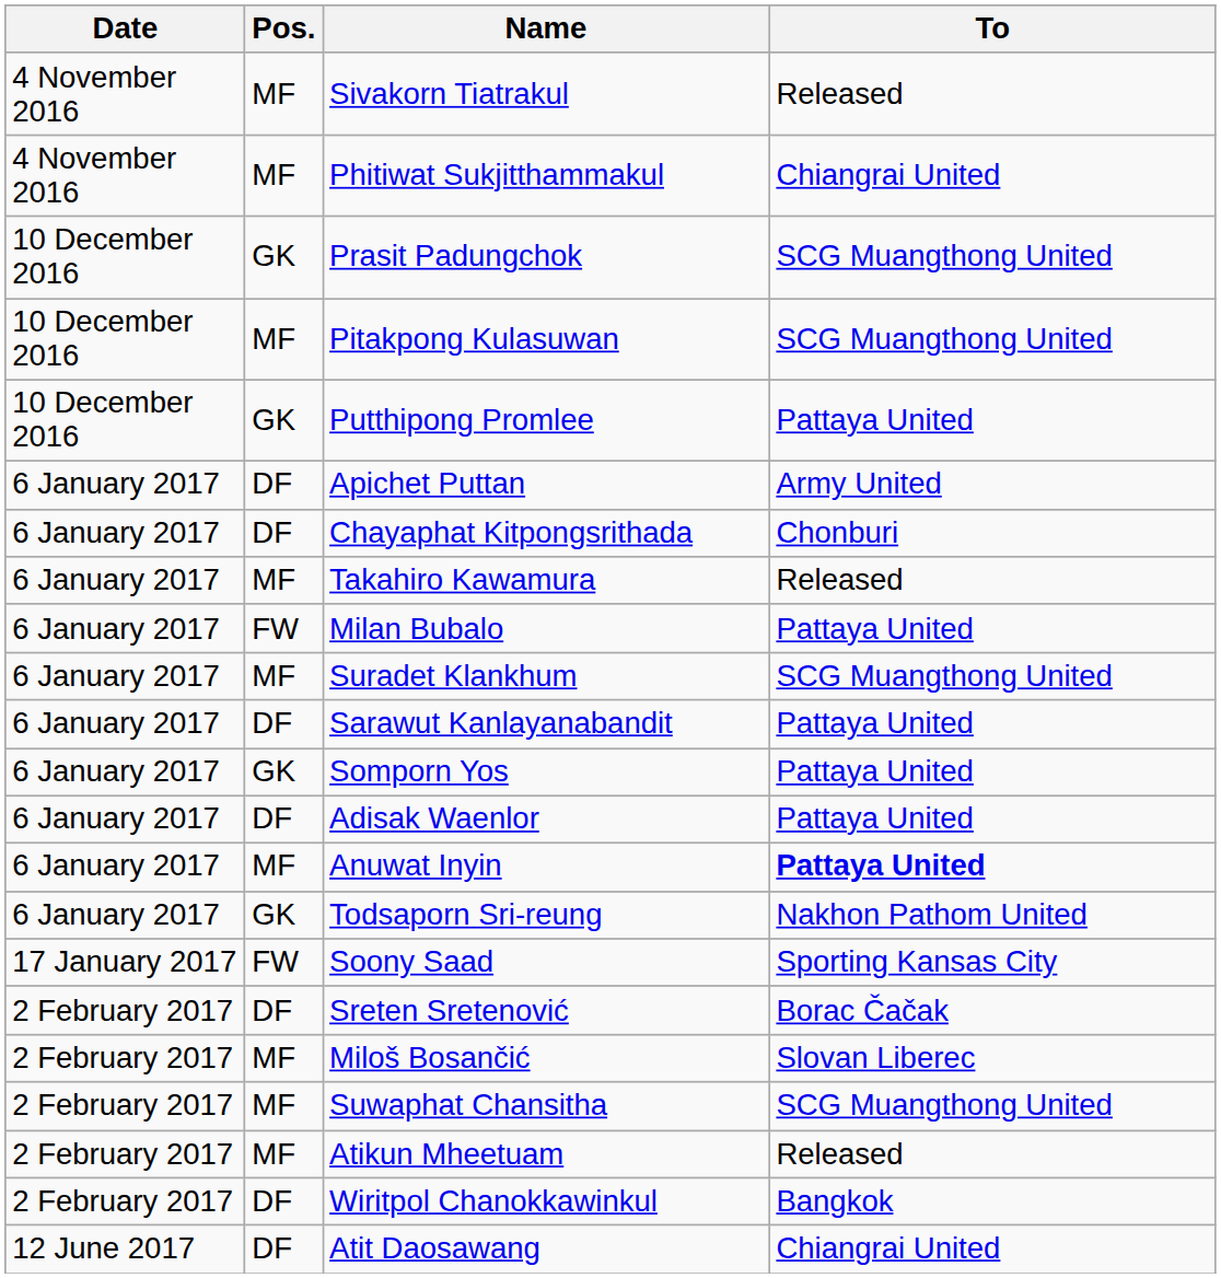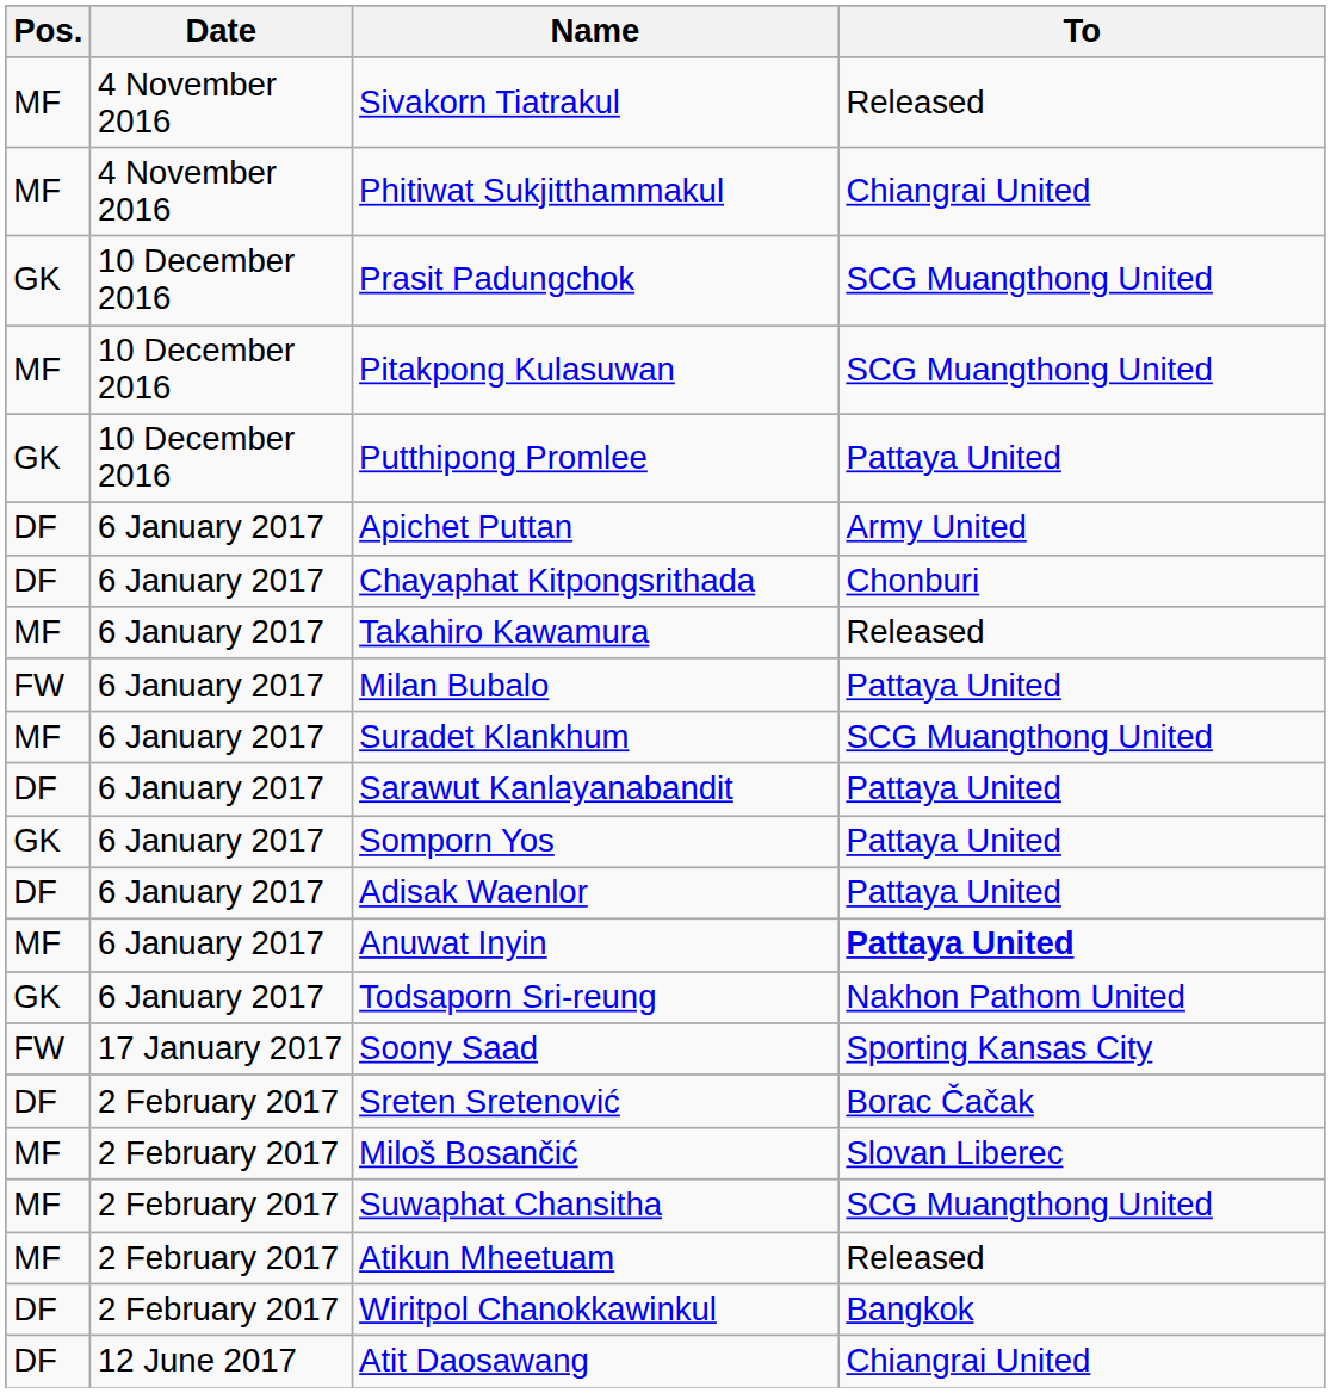columns swapped: Date <-> Pos.
